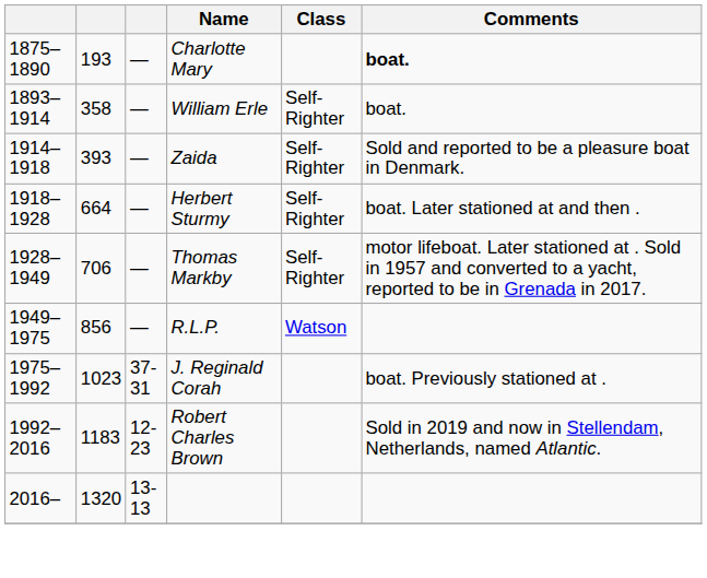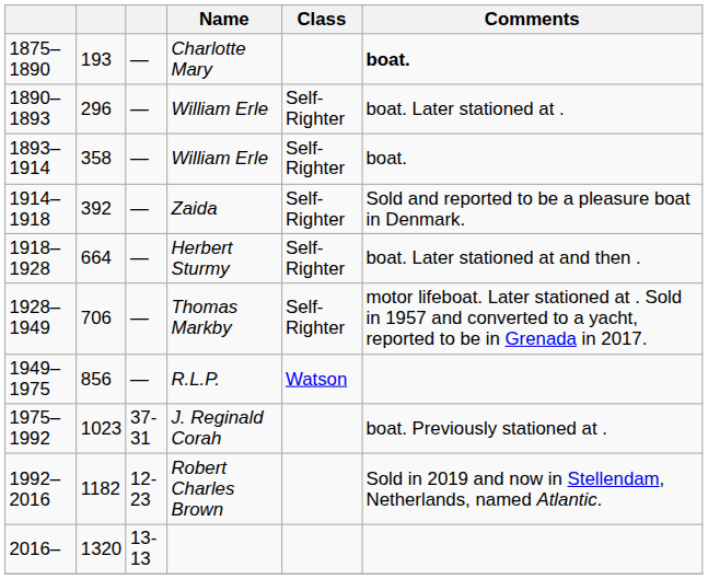+ row: 1890–1893 | 296 | — | William Erle | Self-Righter | boat. Later stationed at .
Zaida | column 2: 393 -> 392
Robert Charles Brown | column 2: 1183 -> 1182
